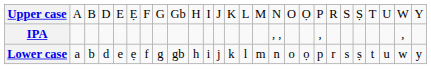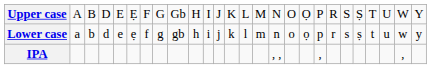rows swapped: Lower case <-> IPA
